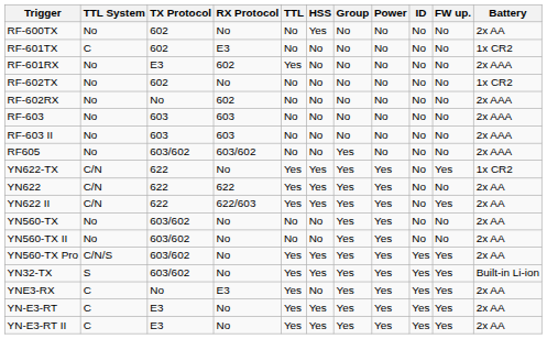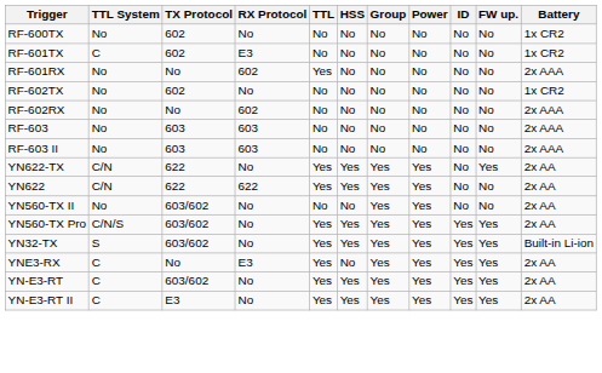RF-600TX | HSS: Yes -> No
RF-600TX | Battery: 2x AA -> 1x CR2
RF-601RX | TX Protocol: E3 -> No
- row: RF605 | No | 603/602 | 603/602 | No | No | Yes | No | No | No | 2x AAA
YN622-TX | Battery: 1x CR2 -> 2x AA
- row: YN622 II | C/N | 622 | 622/603 | Yes | Yes | Yes | Yes | No | Yes | 2x AA
- row: YN560-TX | No | 603/602 | No | No | No | Yes | Yes | No | No | 2x AA
YN-E3-RT | TX Protocol: E3 -> 603/602
